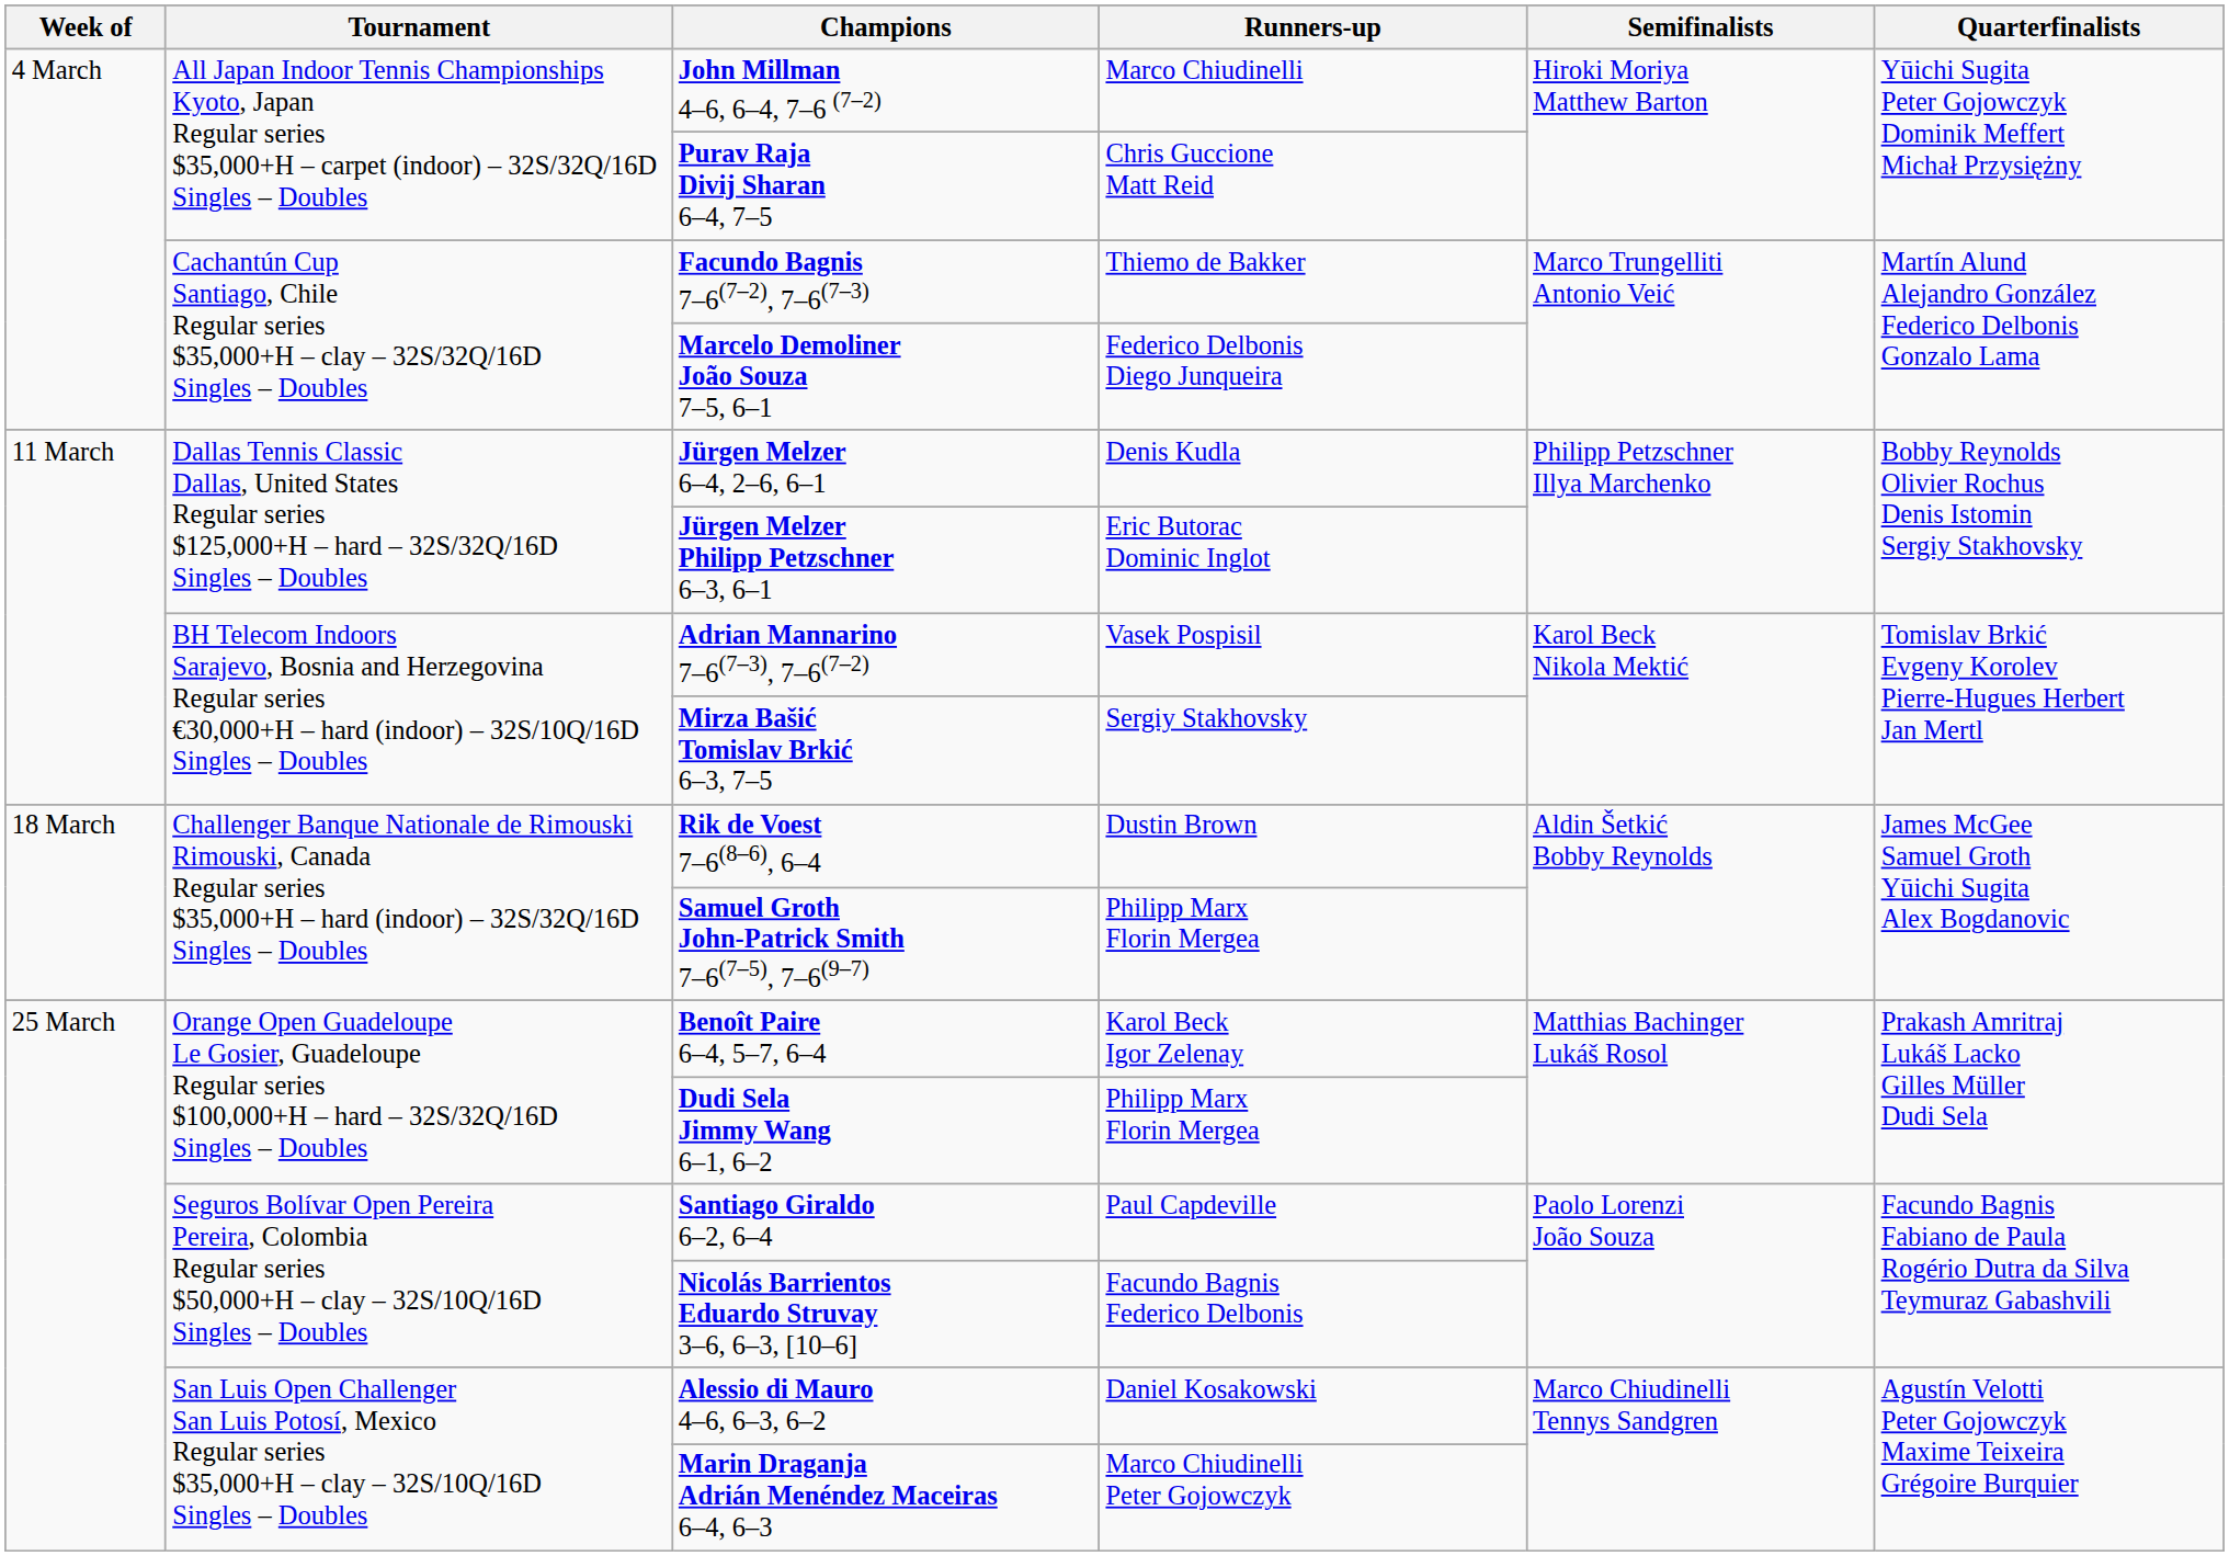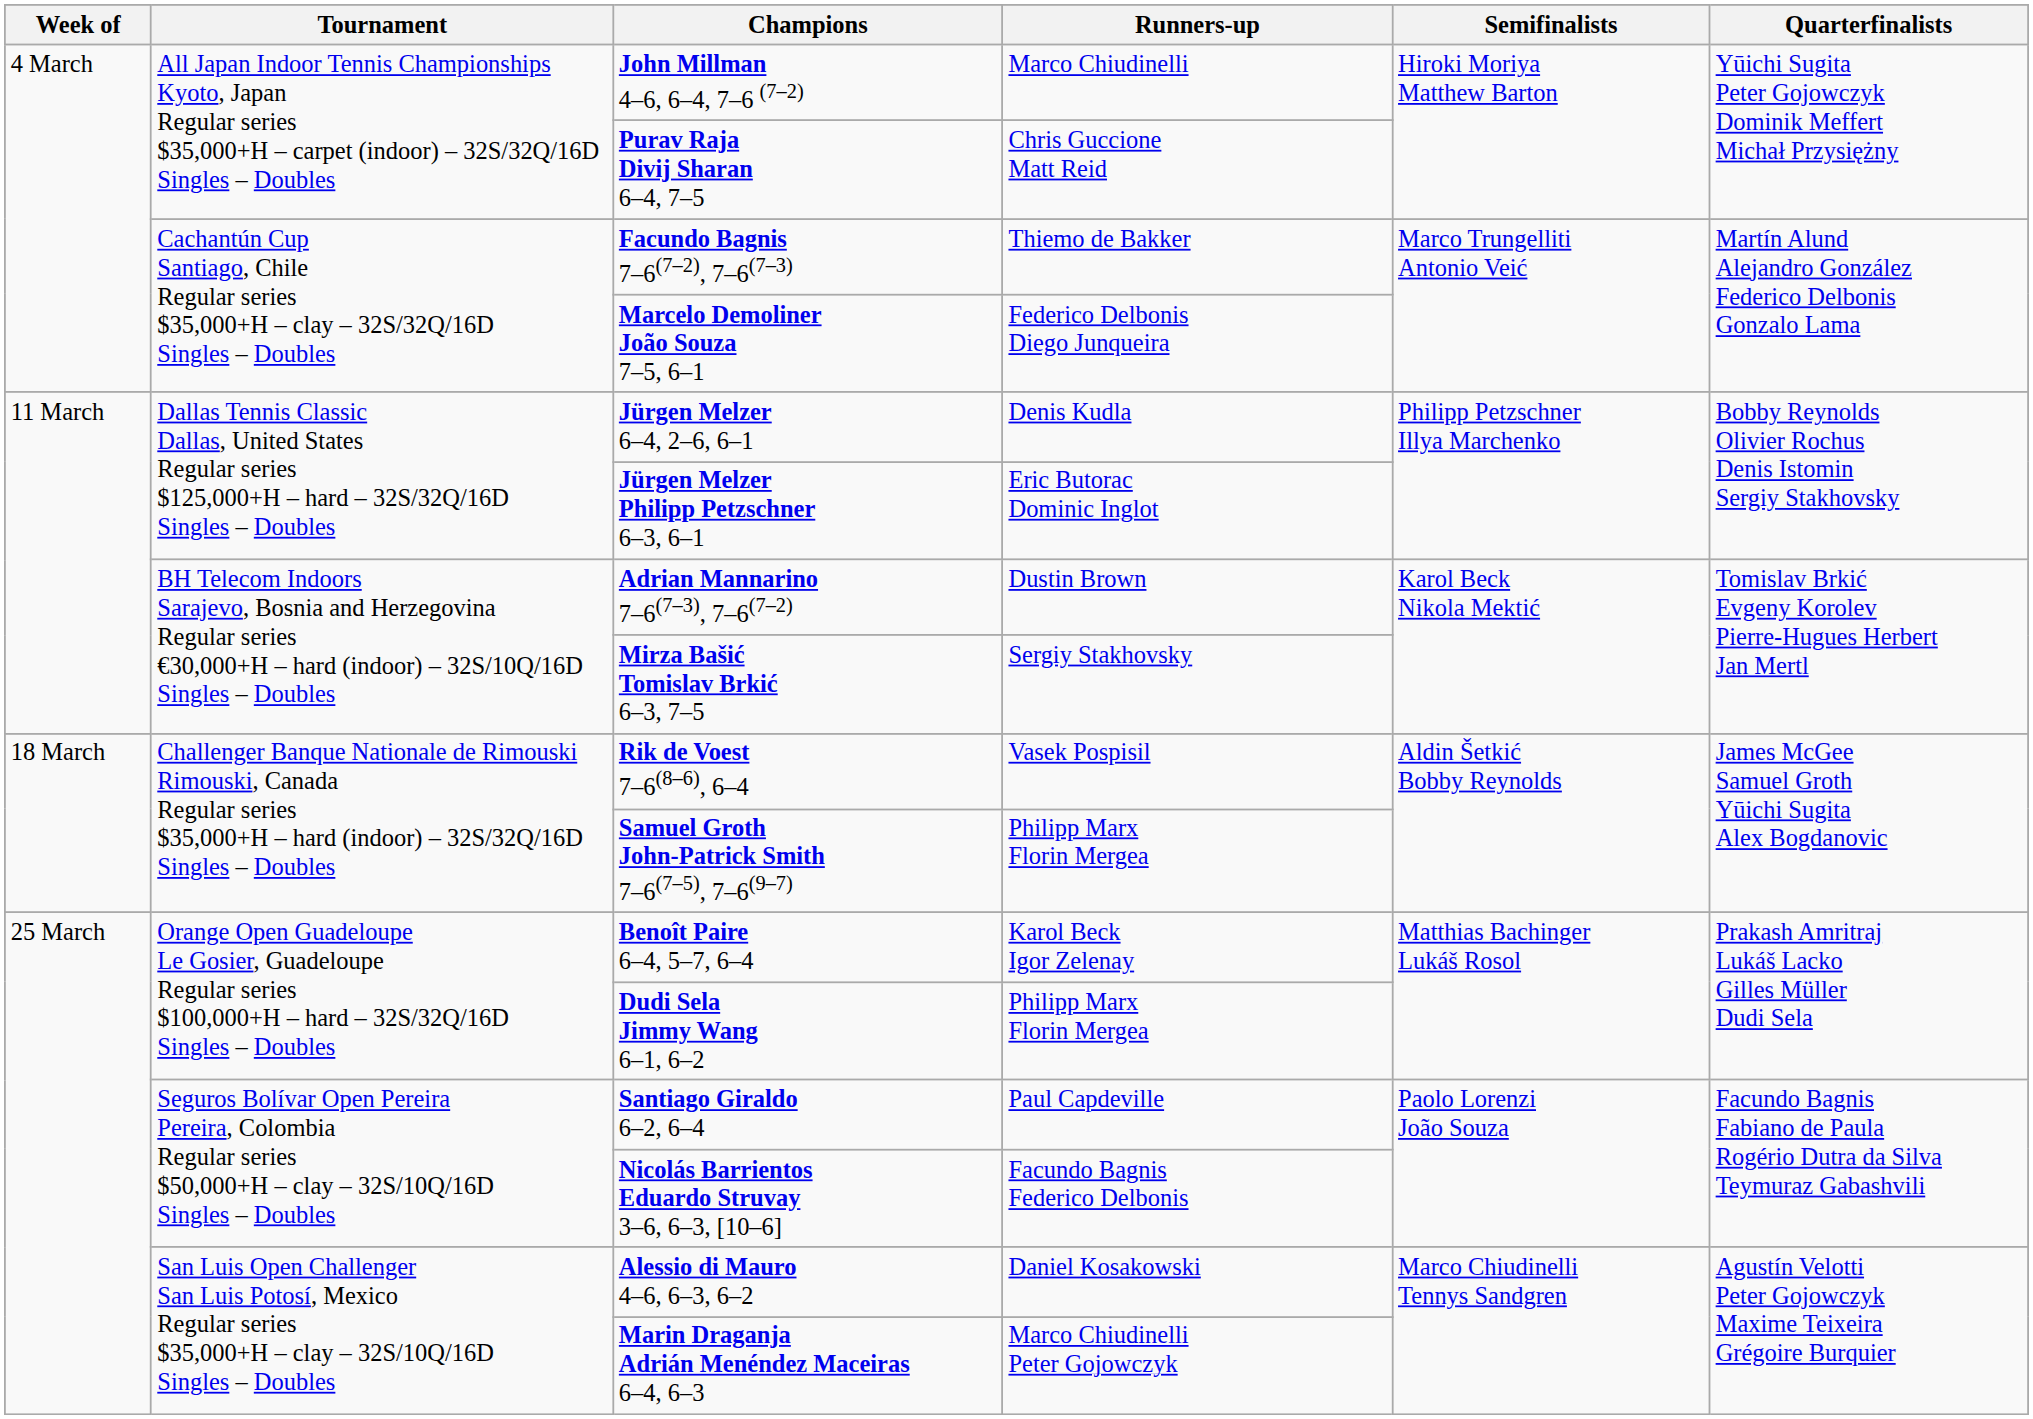Adrian Mannarino 7–6(7–3), 7–6(7–2) | Runners-up: Vasek Pospisil -> Dustin Brown
Rik de Voest 7–6(8–6), 6–4 | Runners-up: Dustin Brown -> Vasek Pospisil
